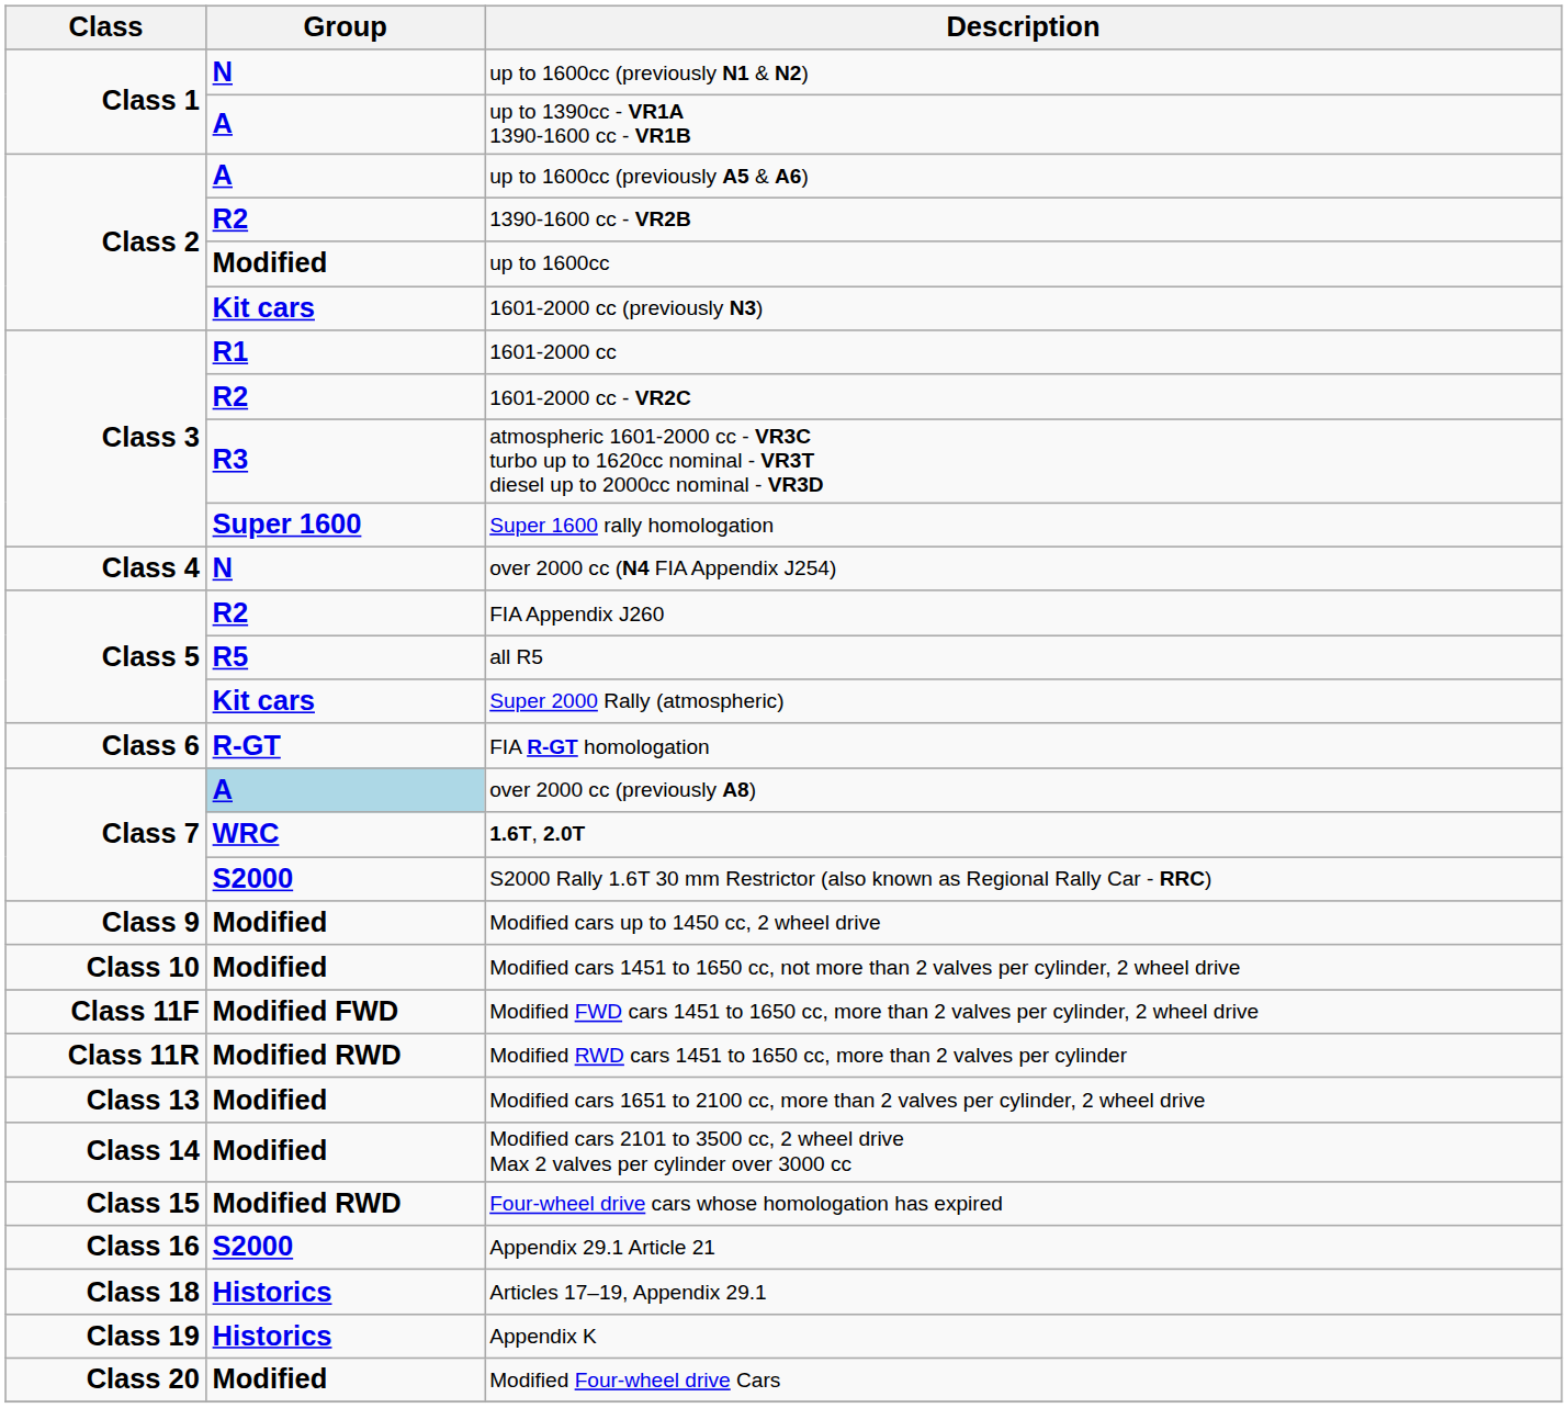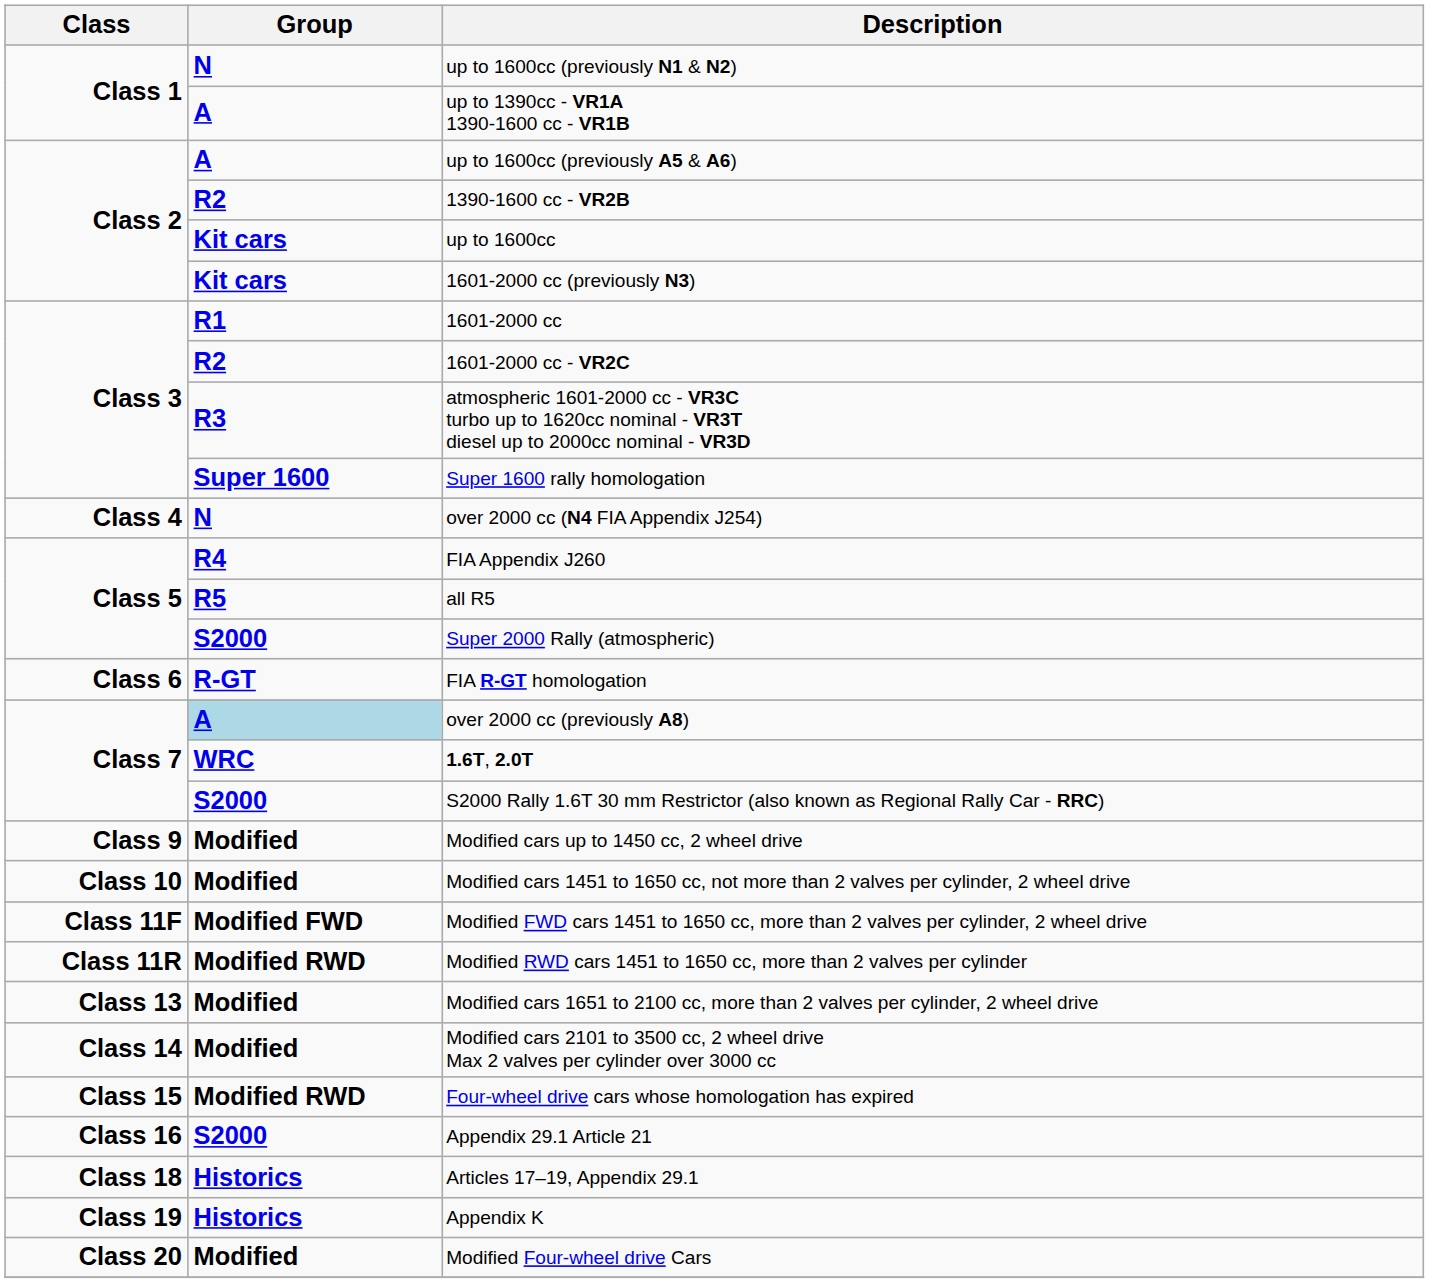up to 1600cc | Group: Modified -> Kit cars
FIA Appendix J260 | Group: R2 -> R4
Super 2000 Rally (atmospheric) | Group: Kit cars -> S2000
